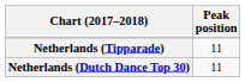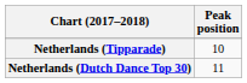Netherlands (Tipparade) | Peak position: 11 -> 10
